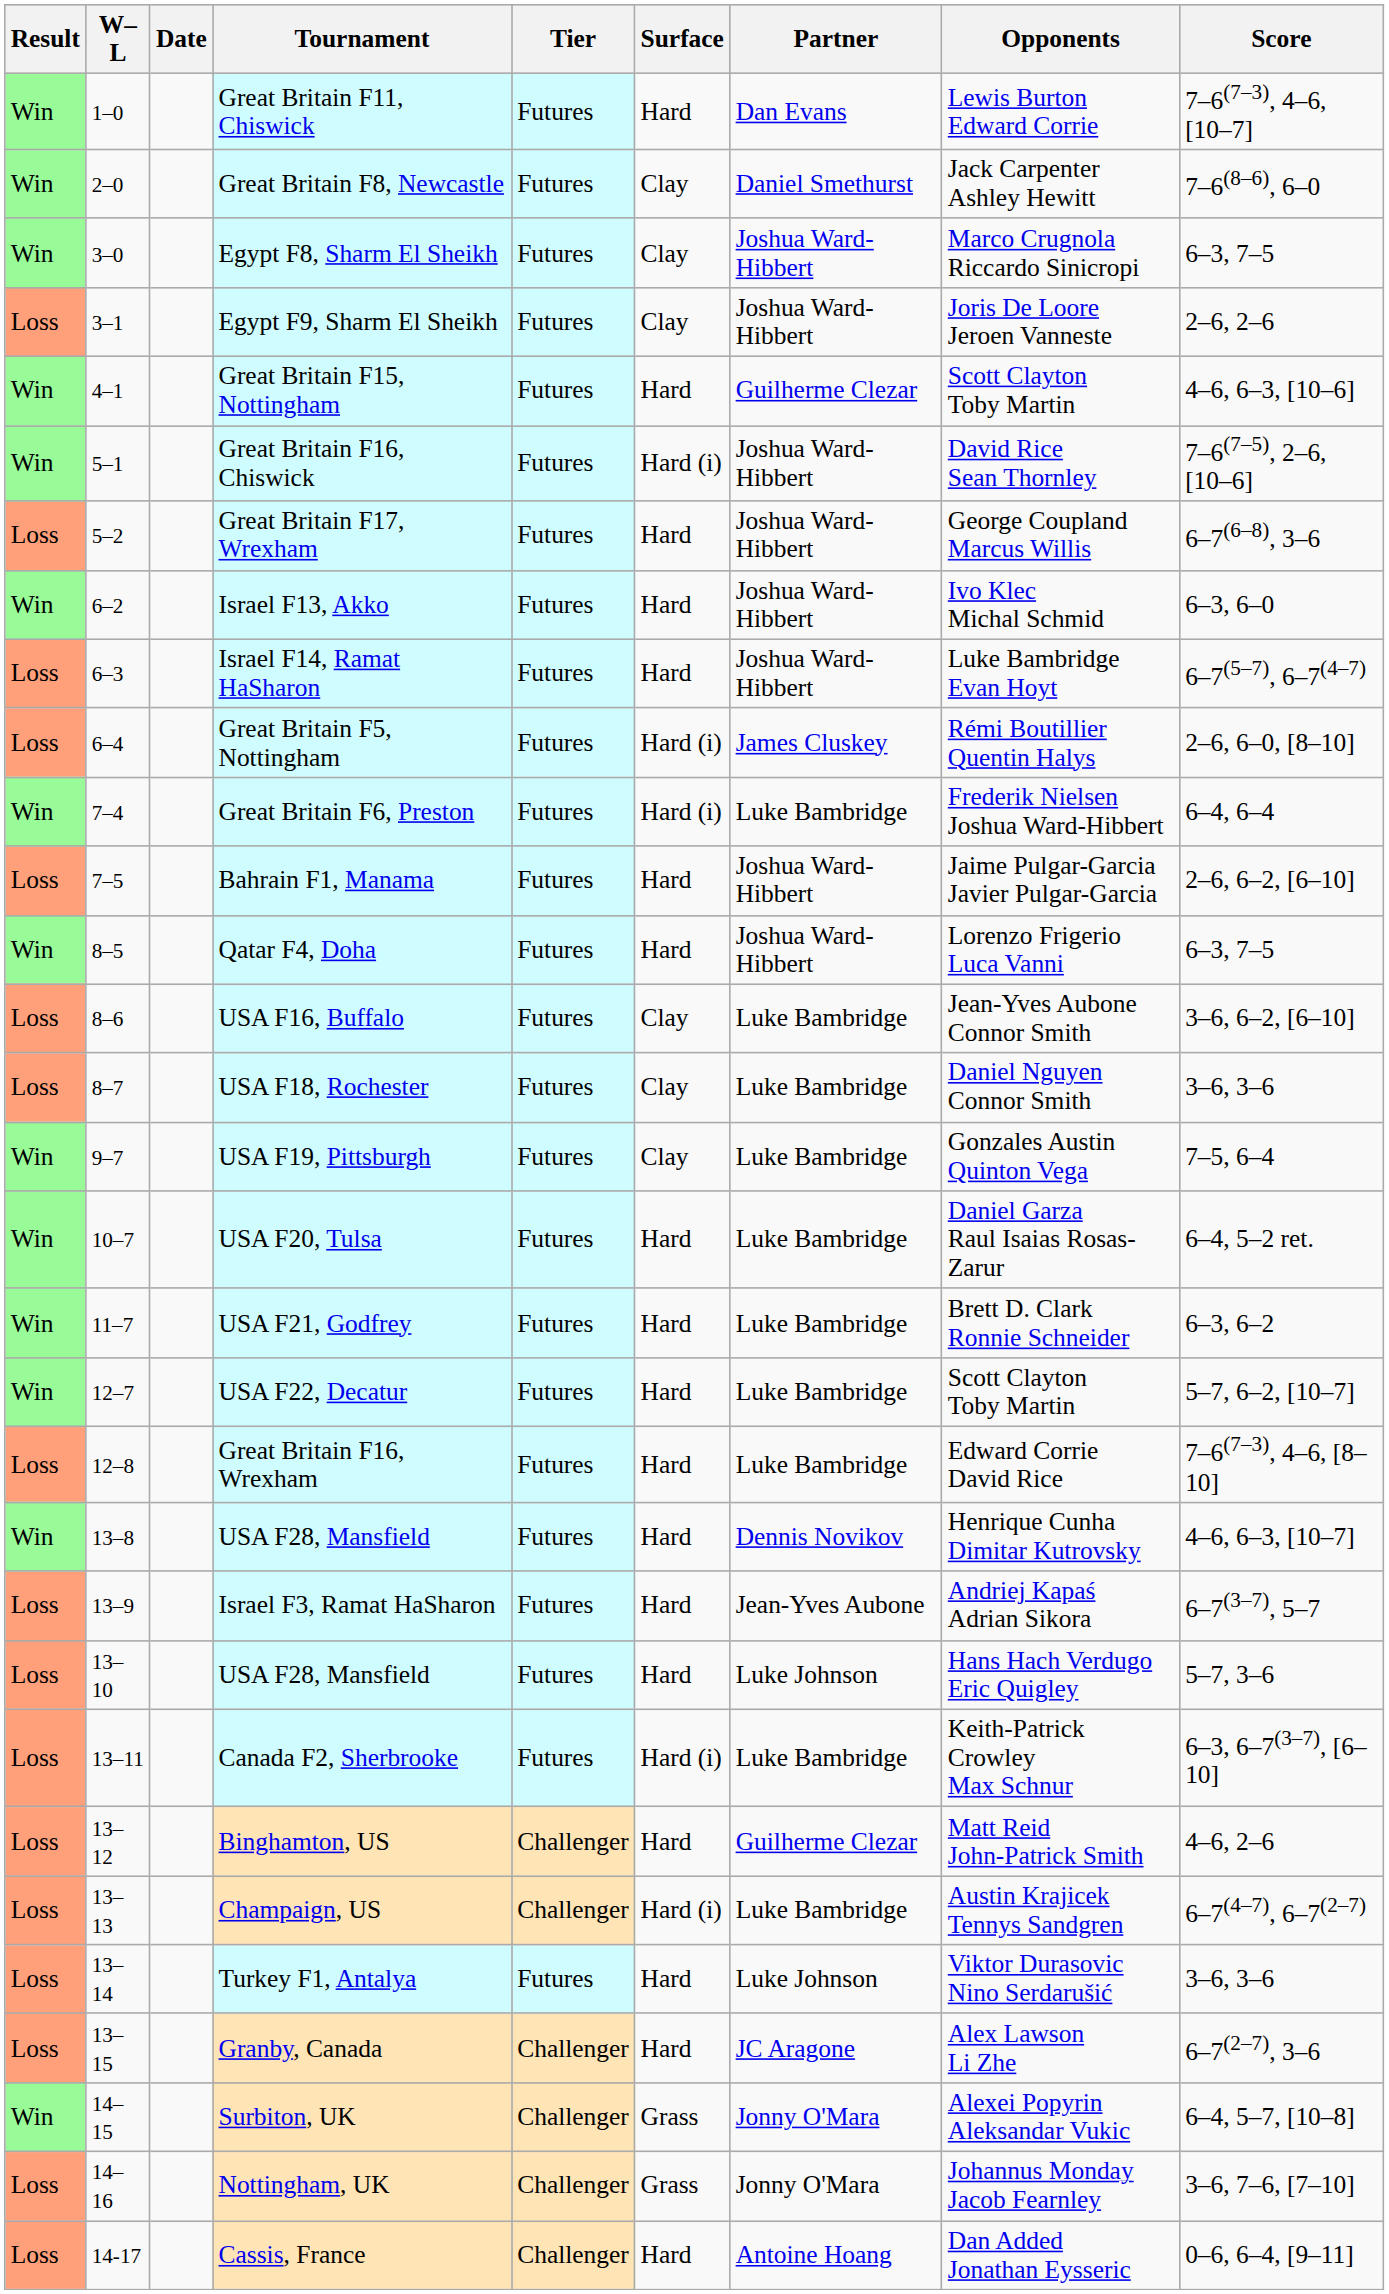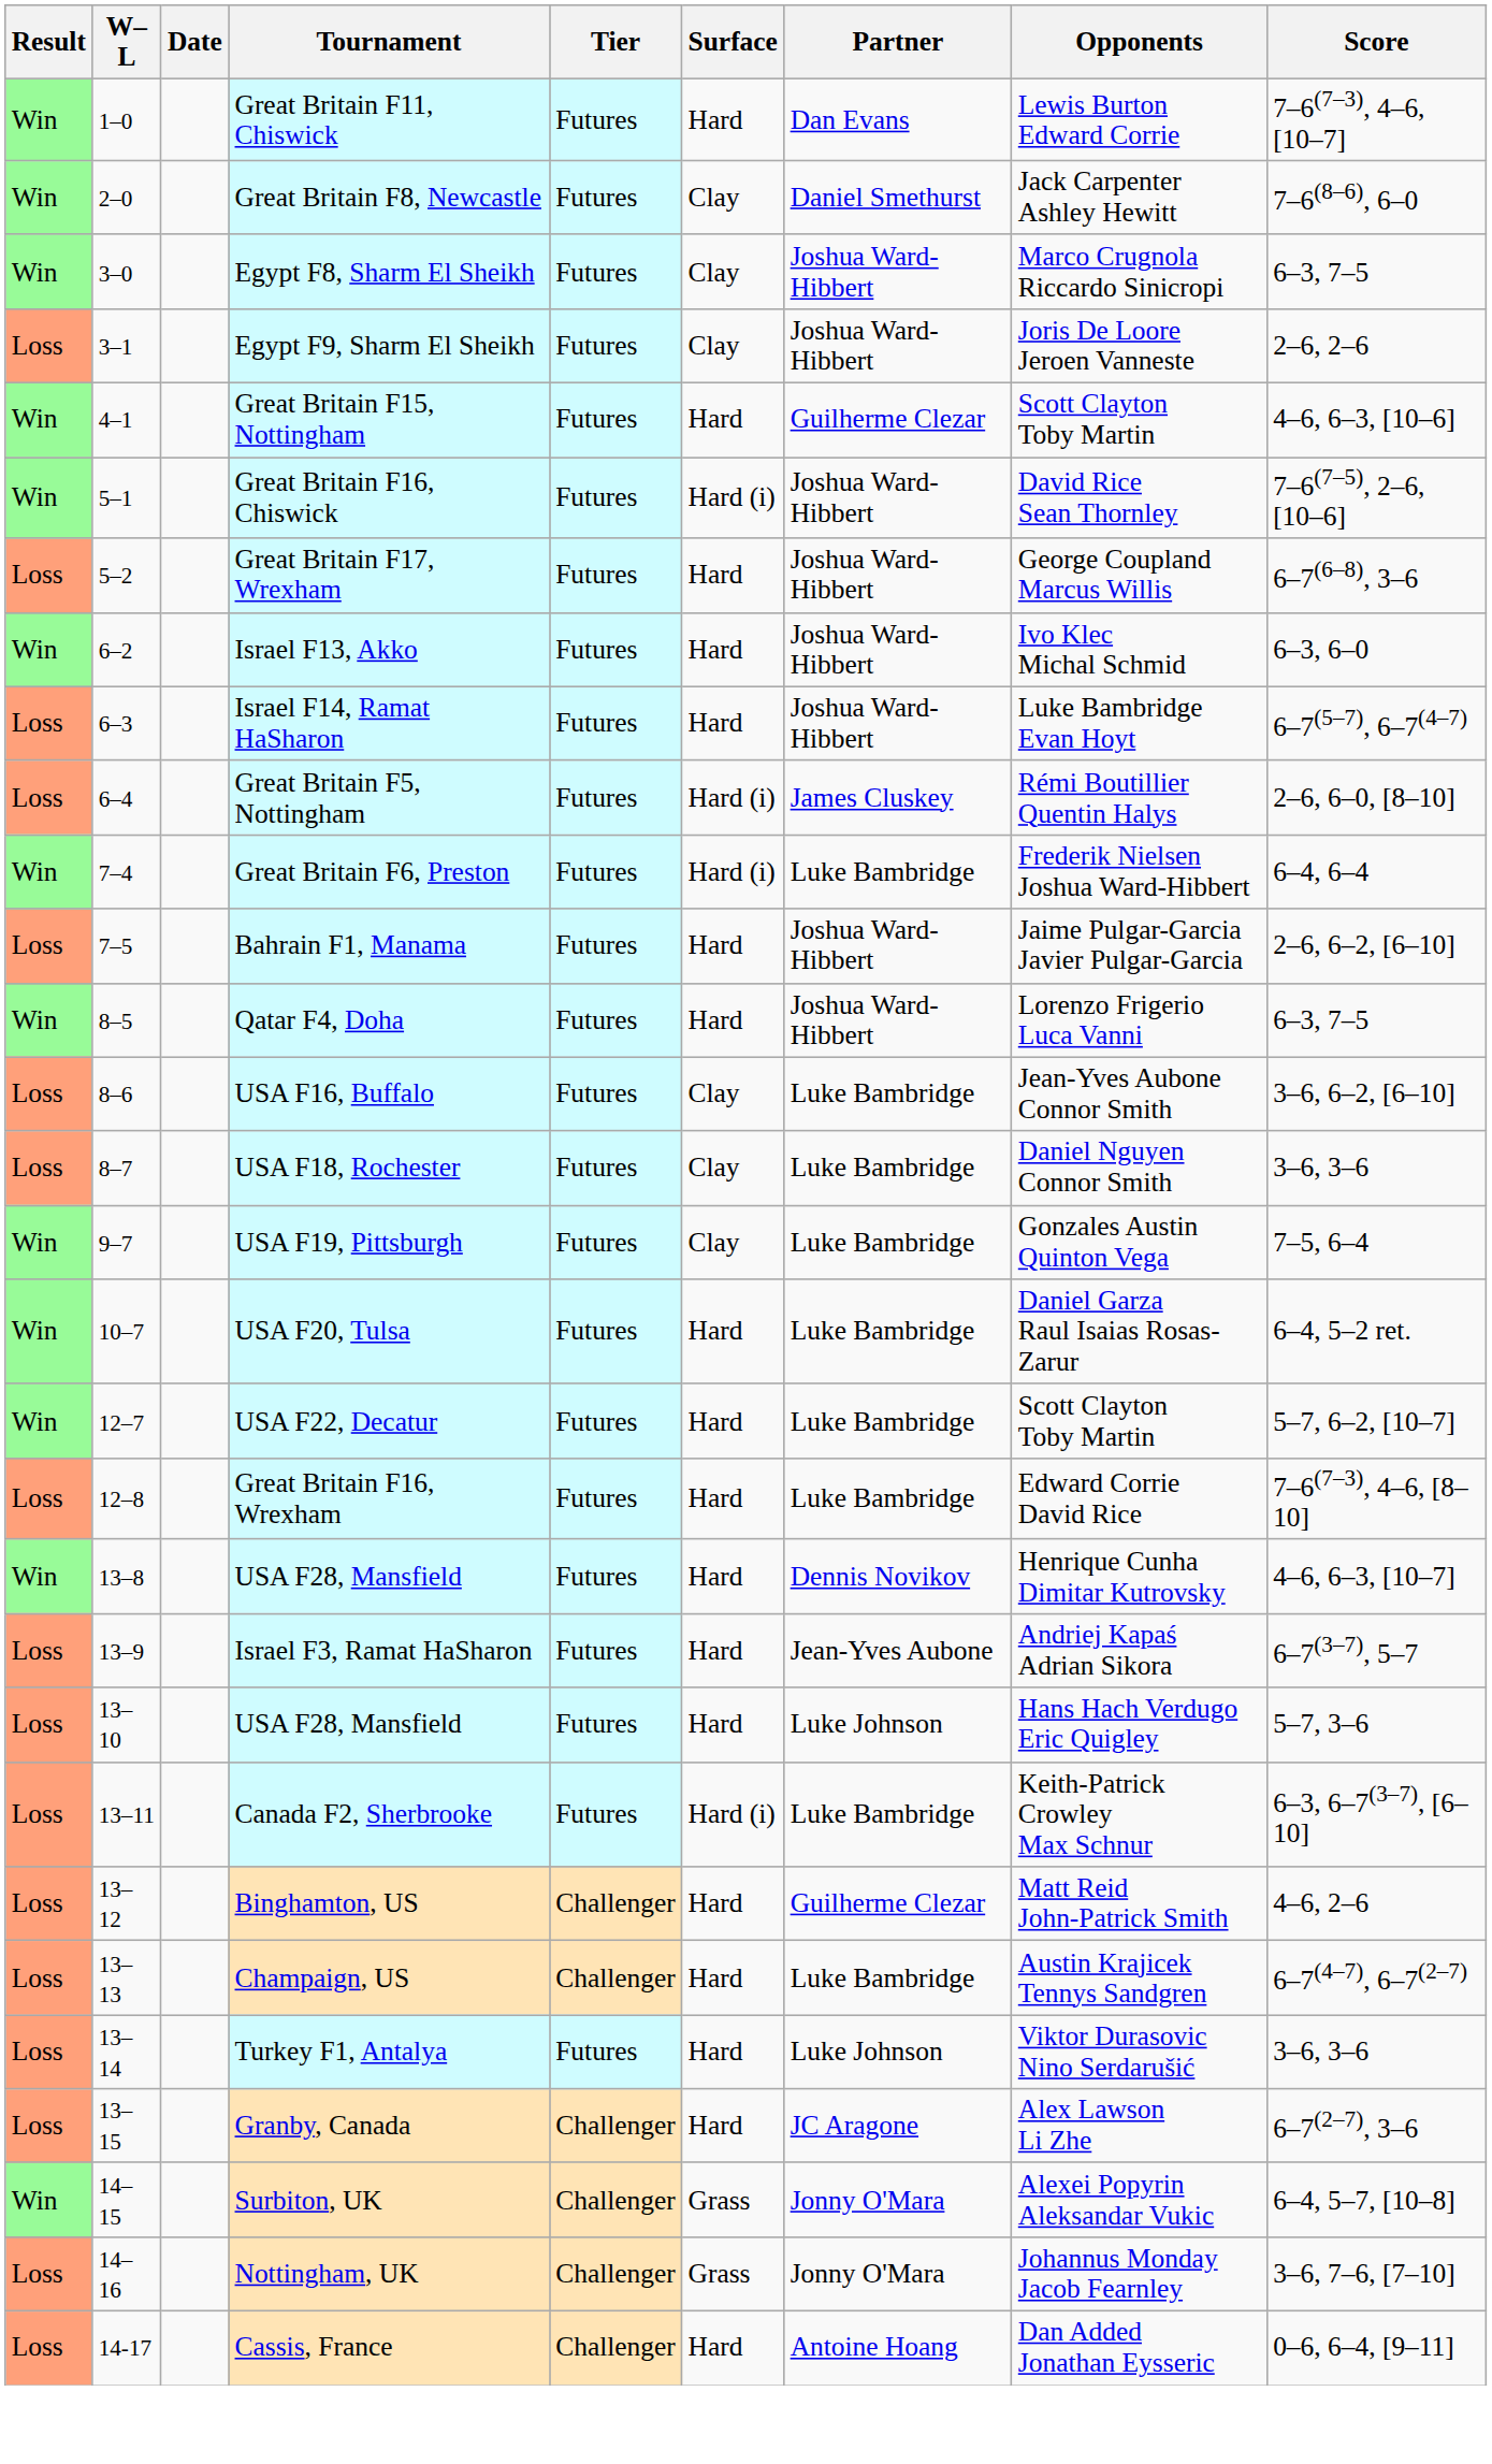- row: Win | 11–7 | USA F21, Godfrey | Futures | Hard | Luke Bambridge | Brett D. Clark Ronnie Schneider | 6–3, 6–2
Champaign, US | Surface: Hard (i) -> Hard
